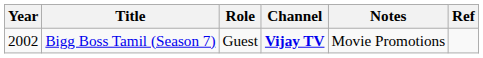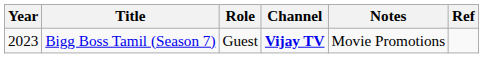Bigg Boss Tamil (Season 7) | Year: 2002 -> 2023
